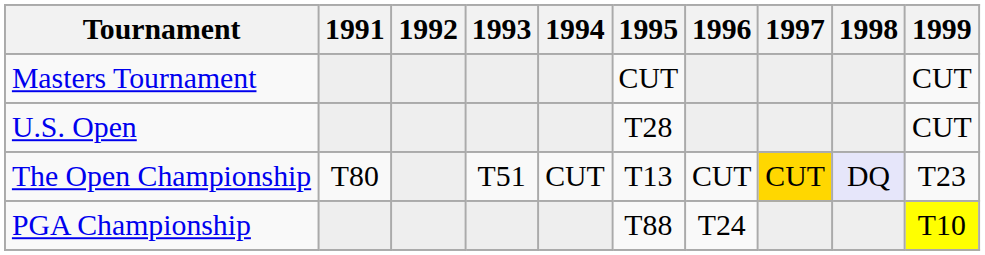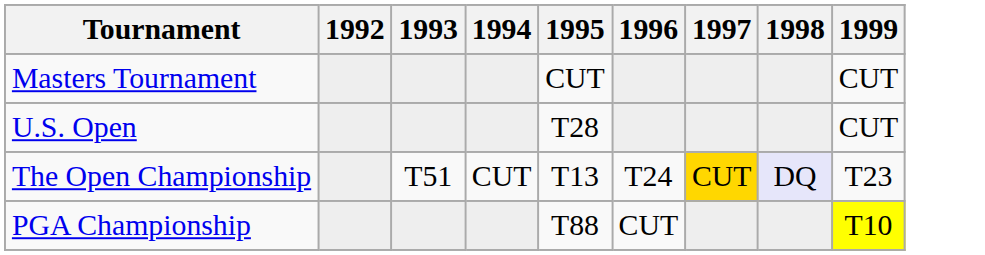- column: 1991 | T80
The Open Championship | 1996: CUT -> T24
PGA Championship | 1996: T24 -> CUT
